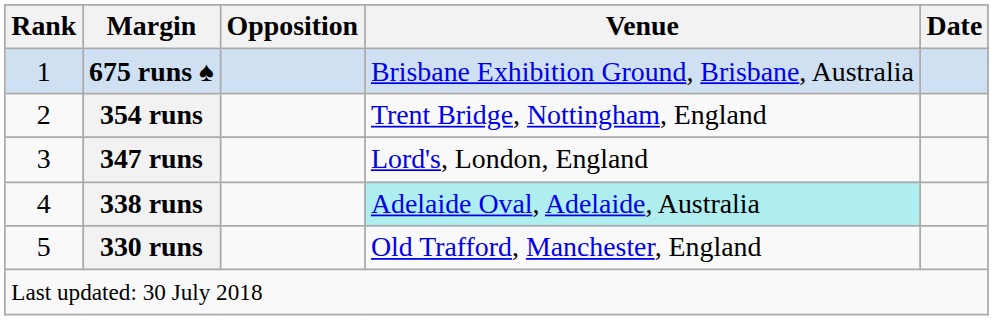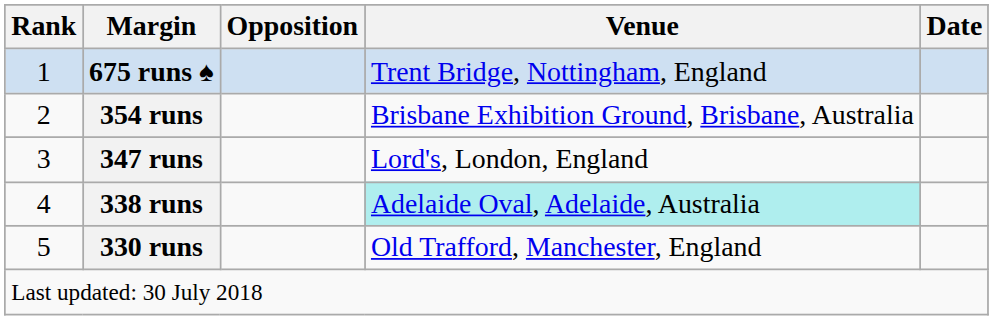675 runs ♠ | Venue: Brisbane Exhibition Ground, Brisbane, Australia -> Trent Bridge, Nottingham, England
354 runs | Venue: Trent Bridge, Nottingham, England -> Brisbane Exhibition Ground, Brisbane, Australia
